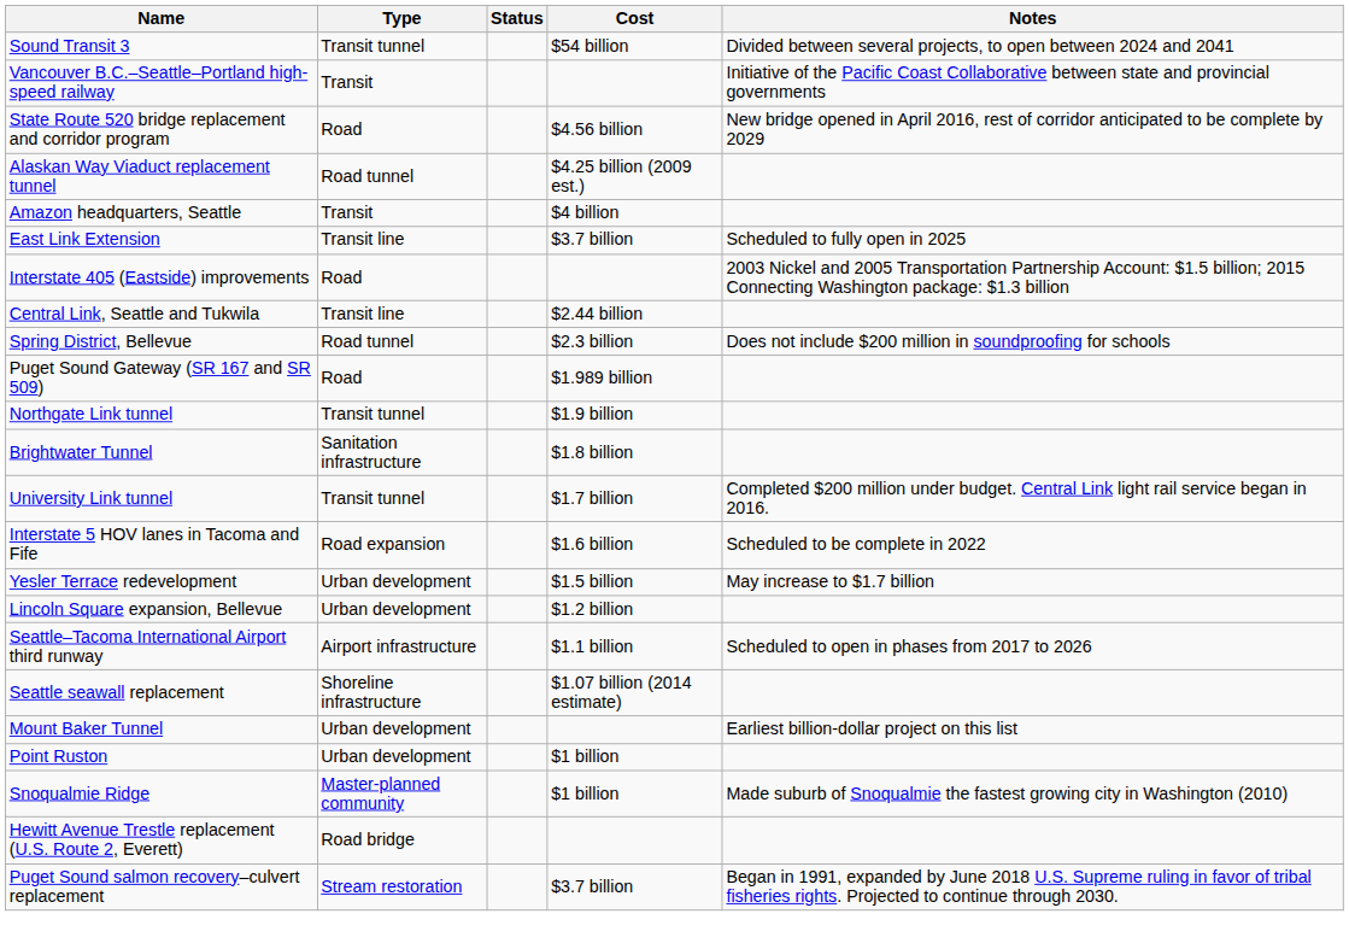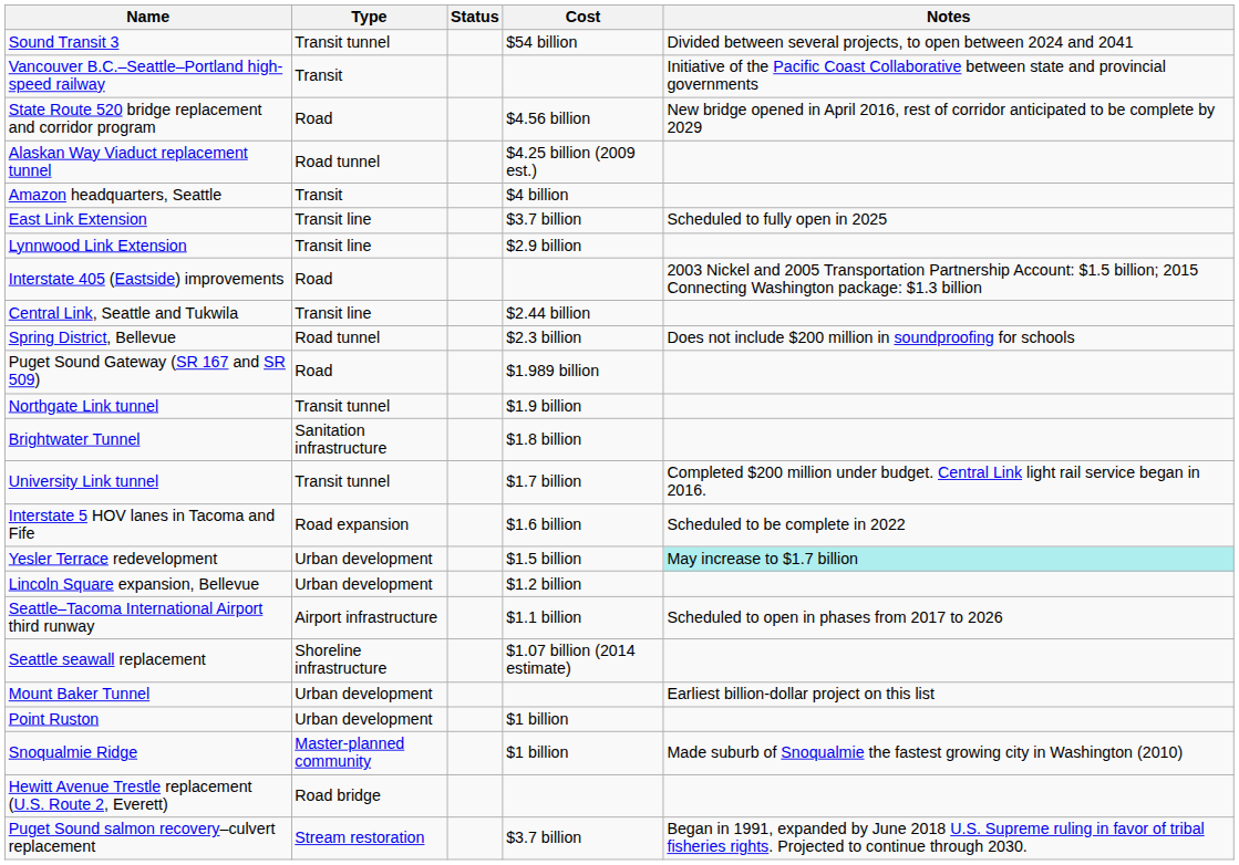+ row: Lynnwood Link Extension | Transit line | $2.9 billion
Yesler Terrace redevelopment | Notes: no background -> paleturquoise background
